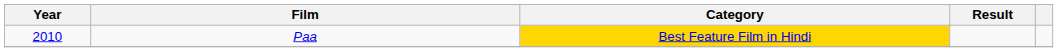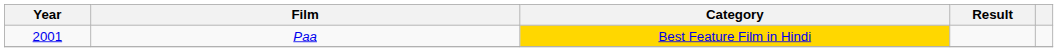Paa | Year: 2010 -> 2001
